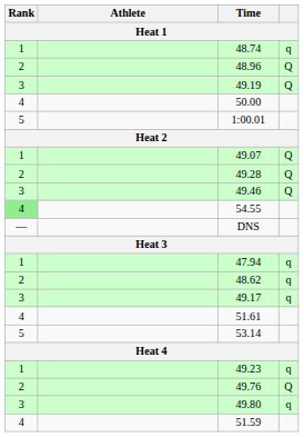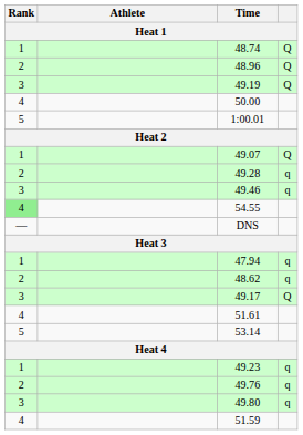48.74 | column 4: q -> Q
49.28 | column 4: Q -> q
49.46 | column 4: Q -> q
49.17 | column 4: q -> Q
49.76 | column 4: Q -> q
